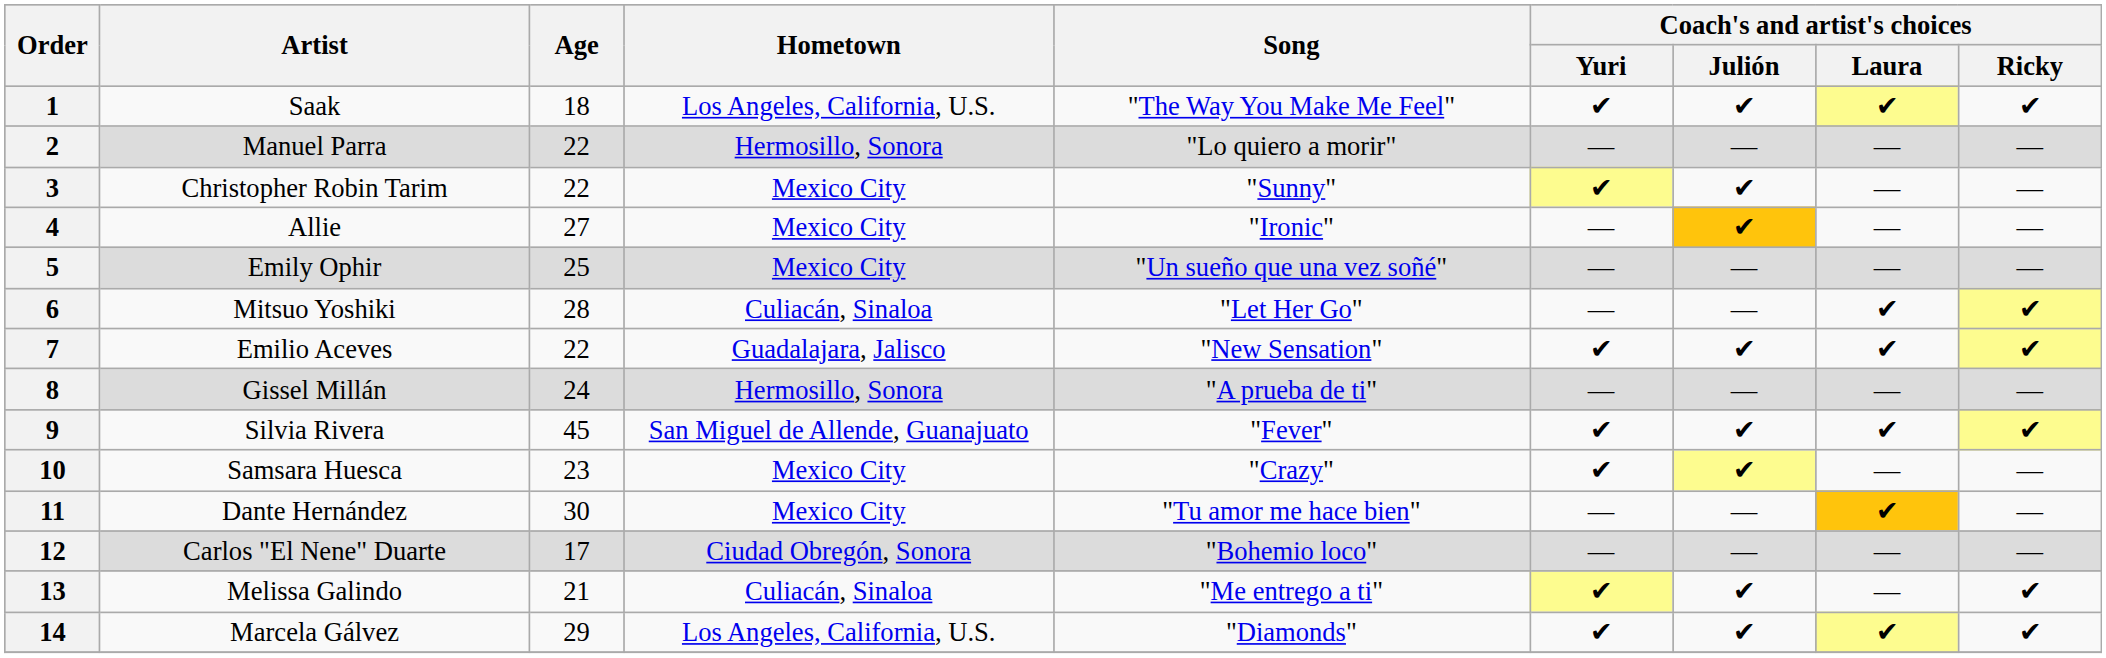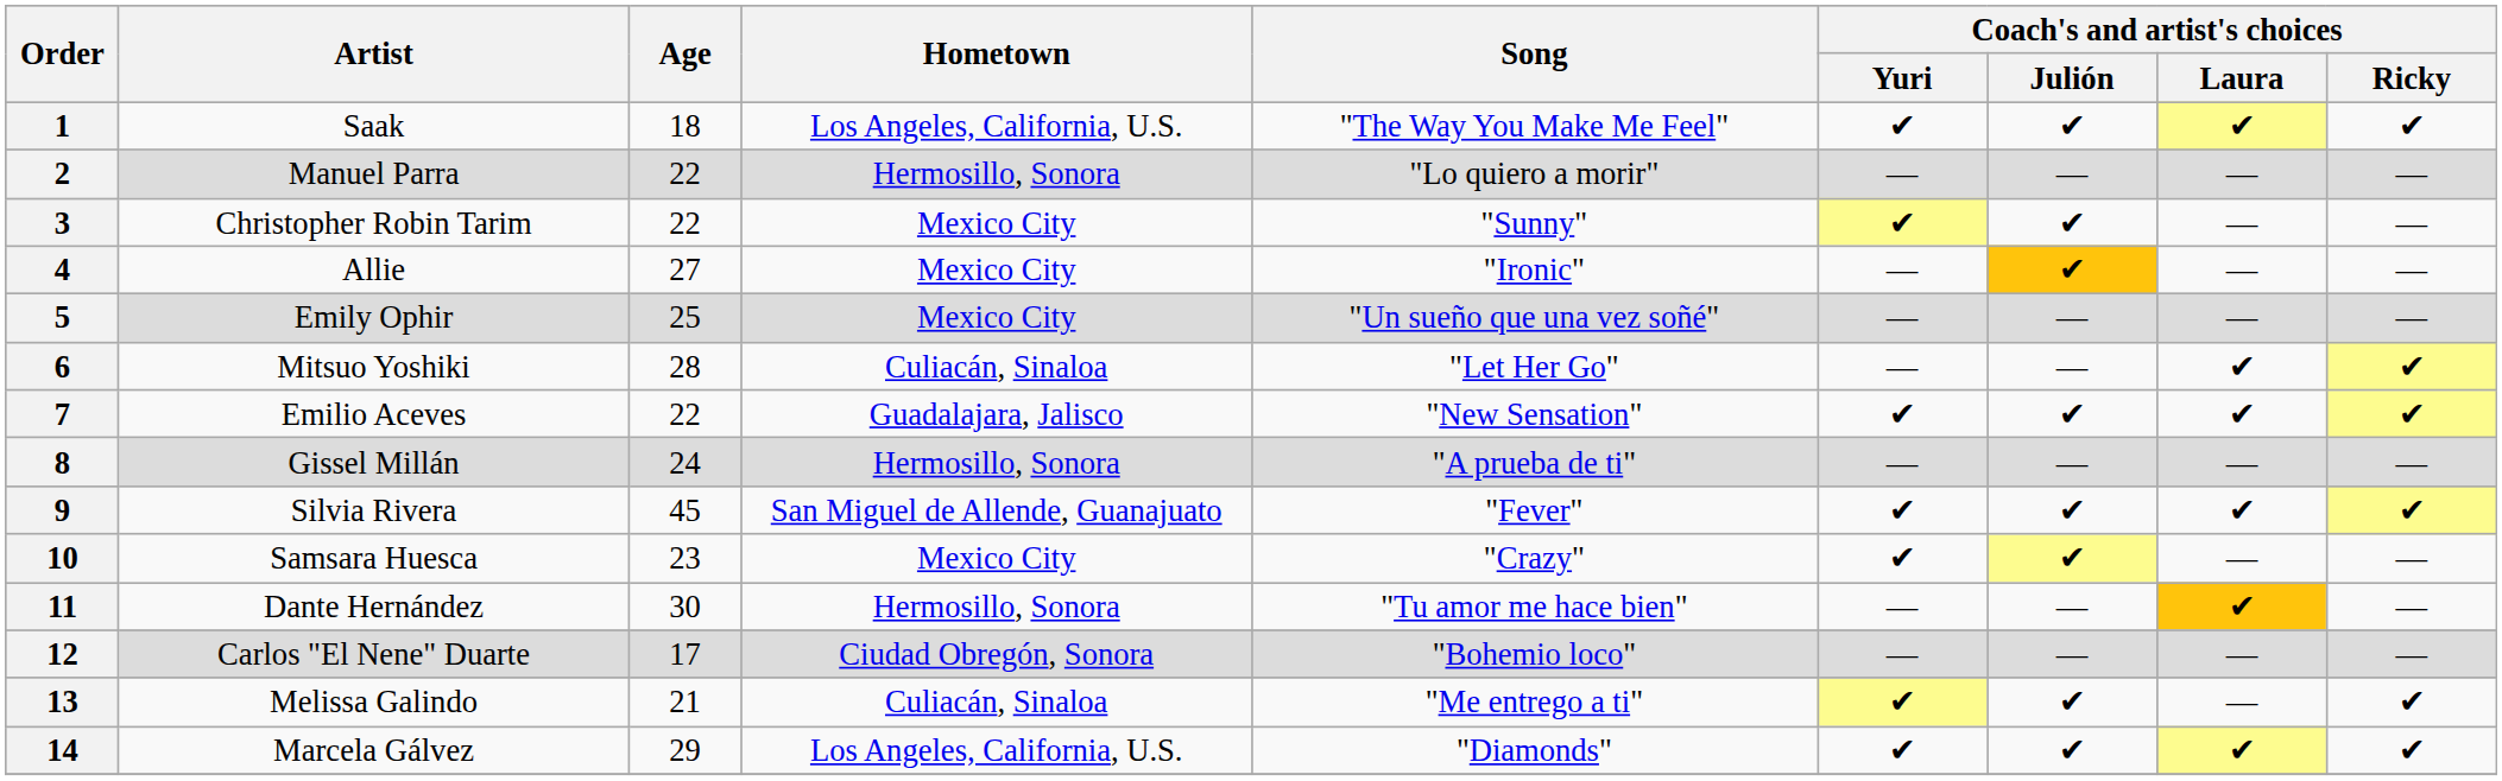11 | Hometown: Mexico City -> Hermosillo, Sonora
